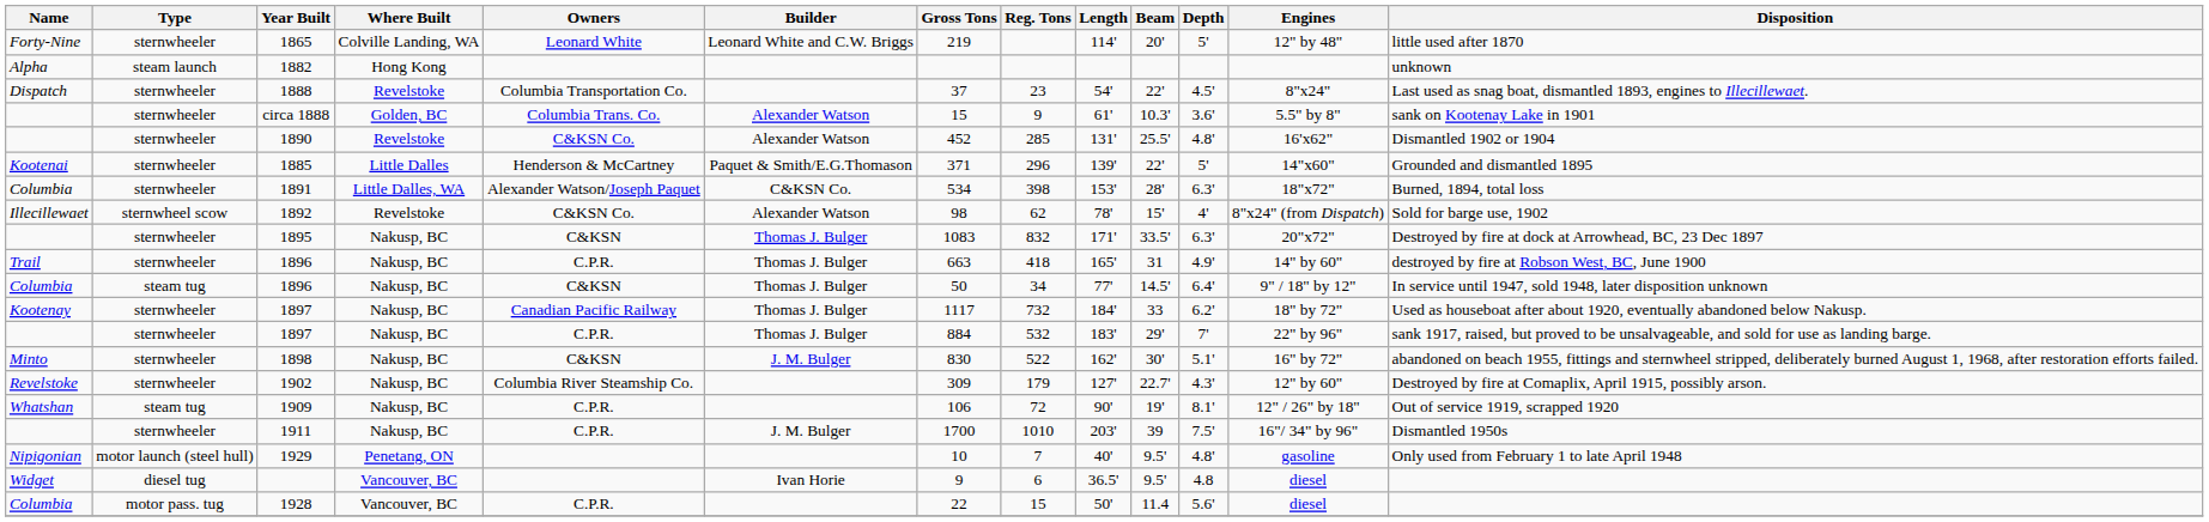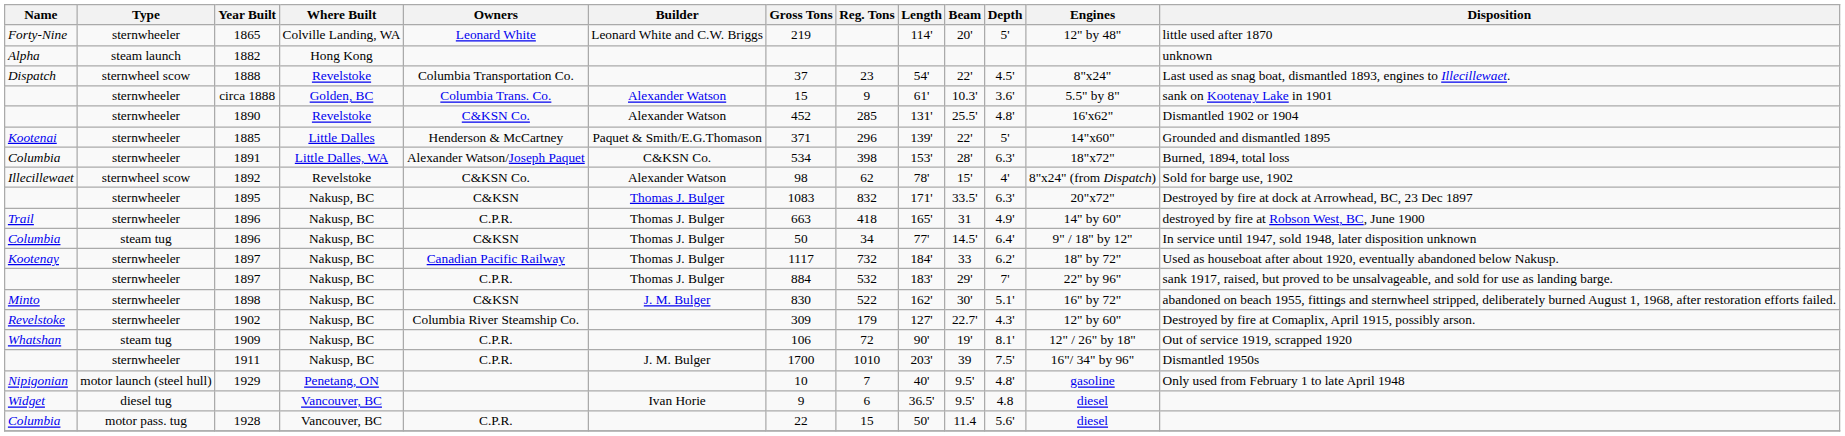1888 | Type: sternwheeler -> sternwheel scow
